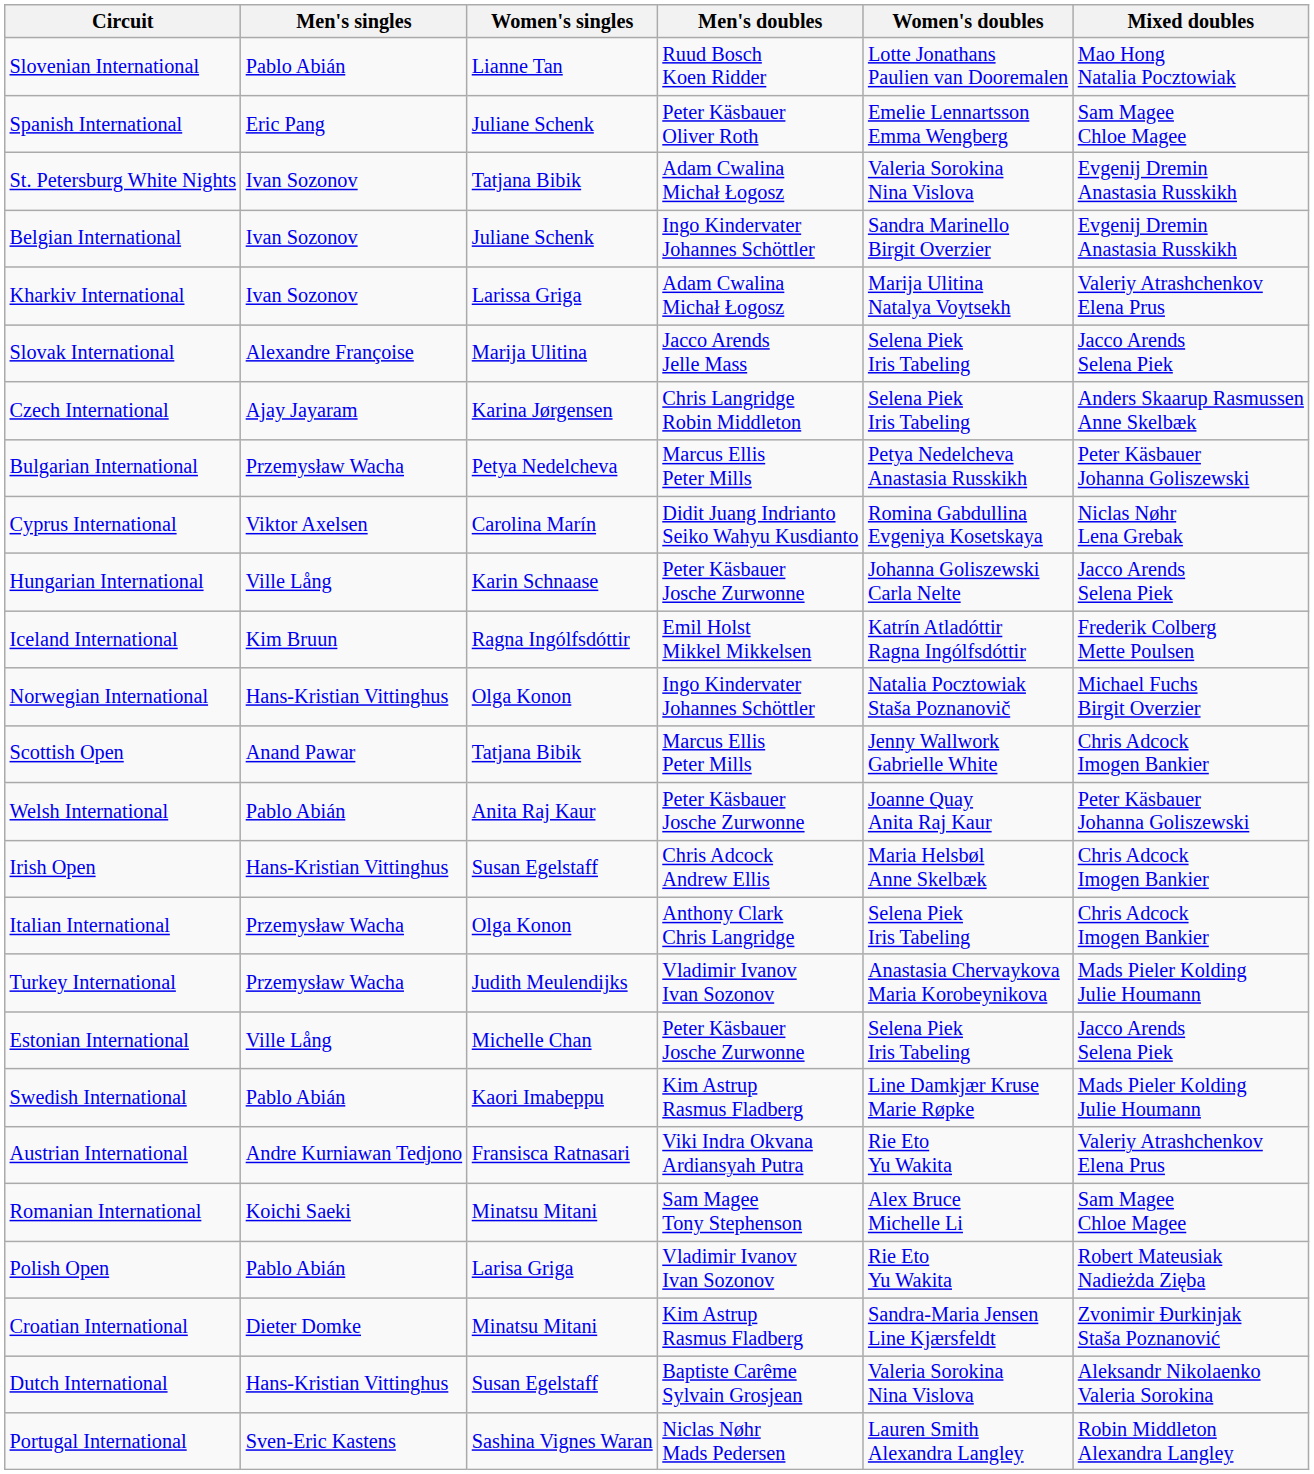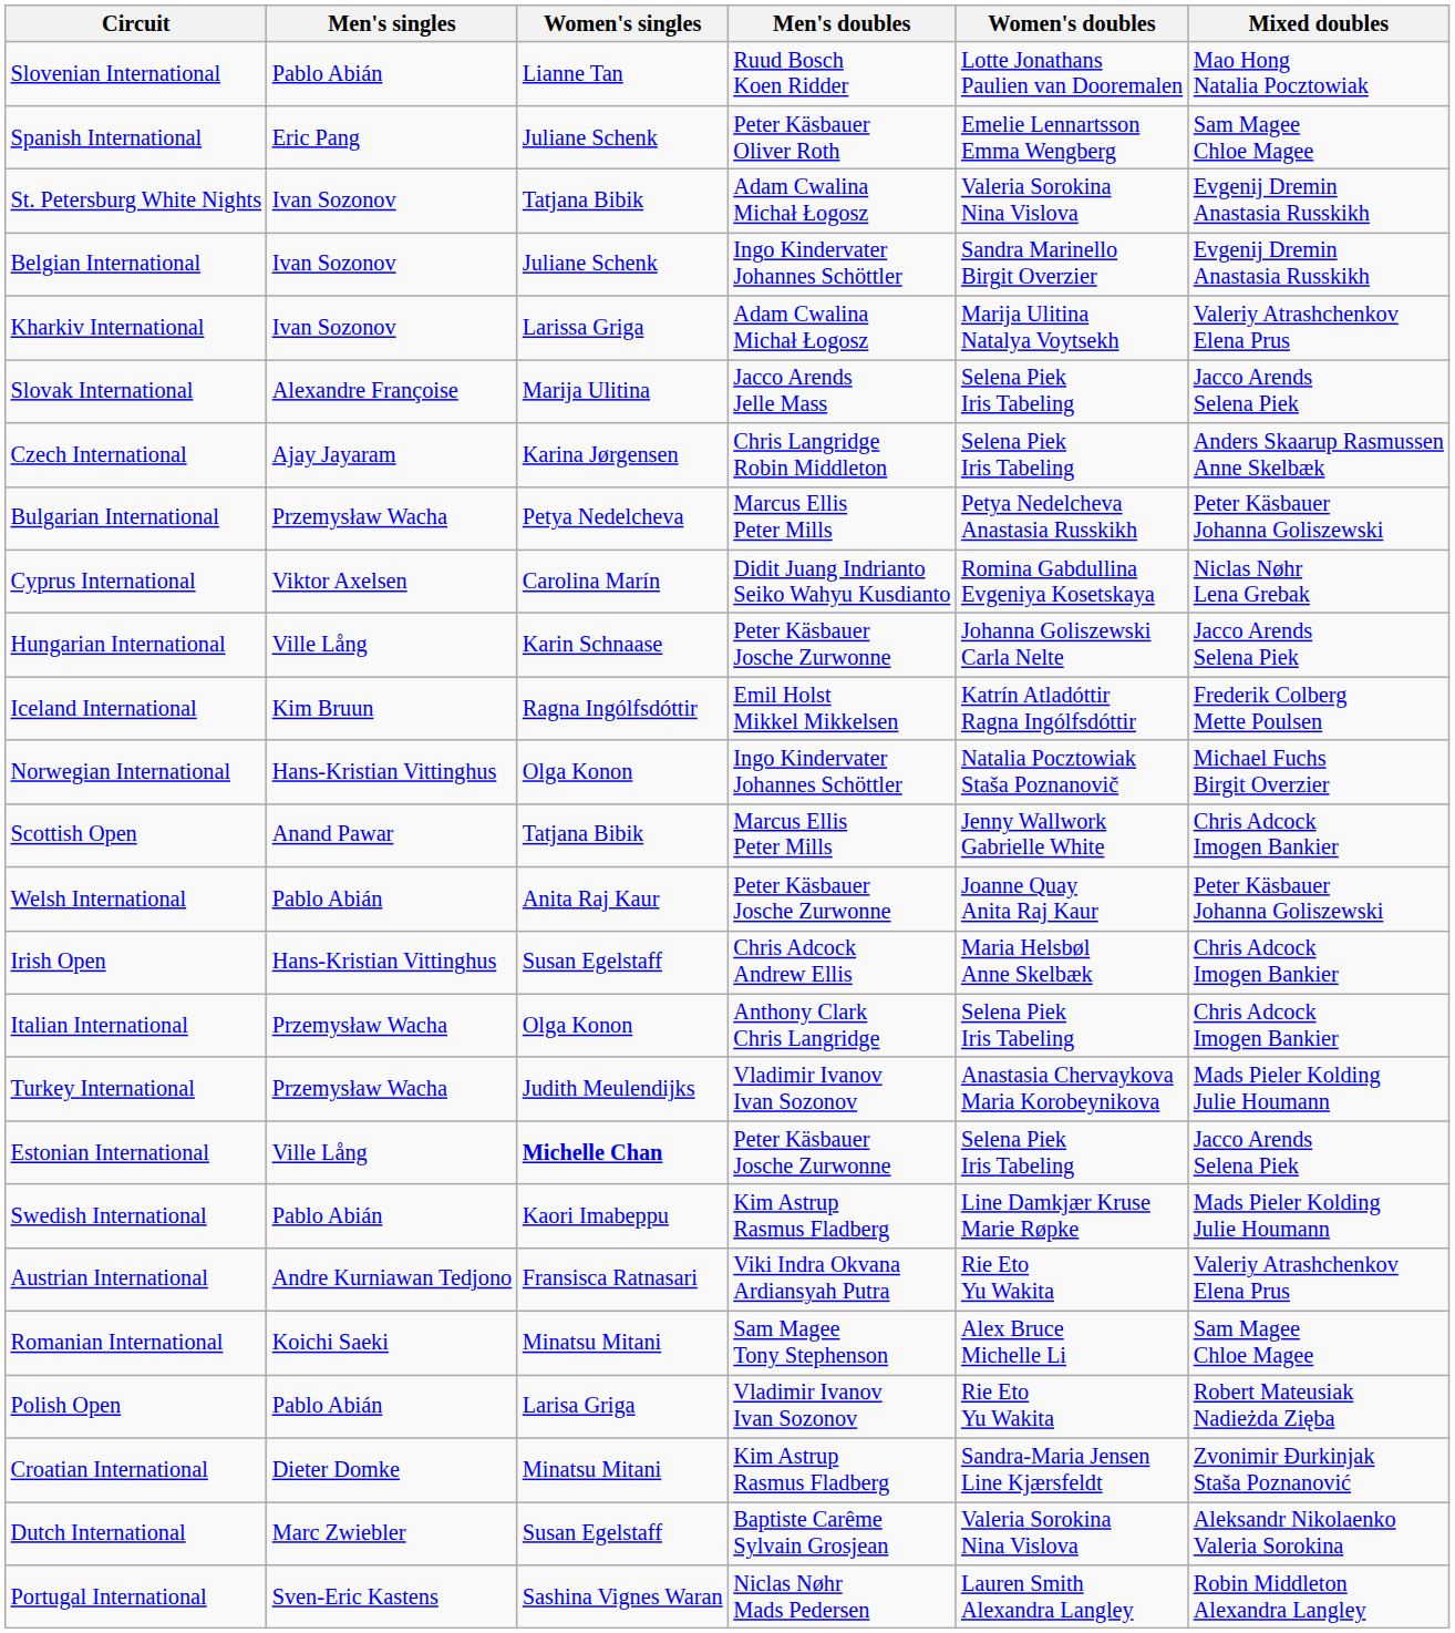Estonian International | Women's singles: normal -> bold
Dutch International | Men's singles: Hans-Kristian Vittinghus -> Marc Zwiebler
